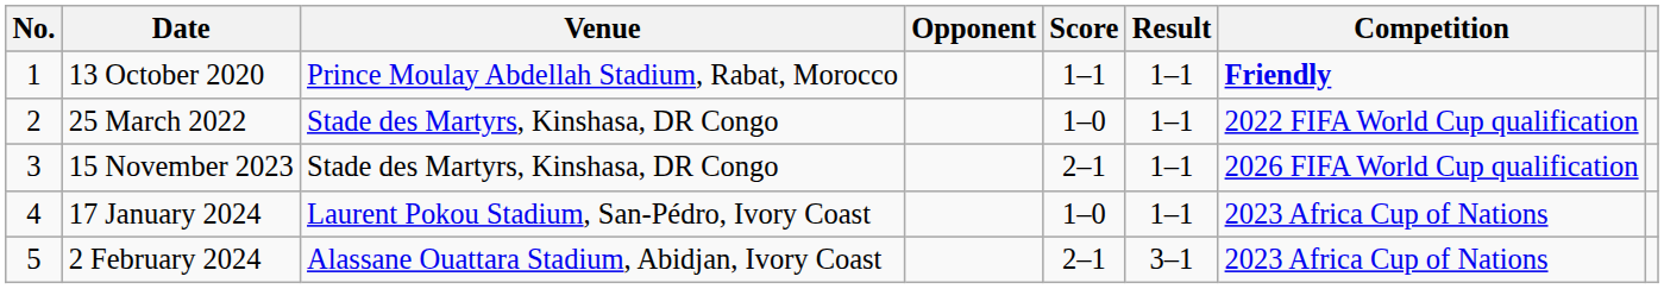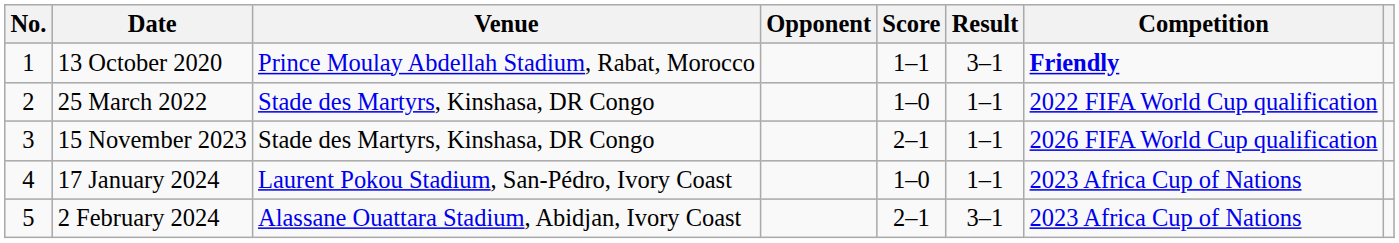13 October 2020 | Result: 1–1 -> 3–1
